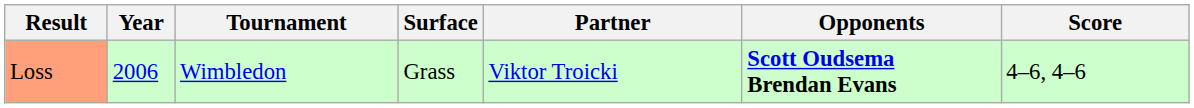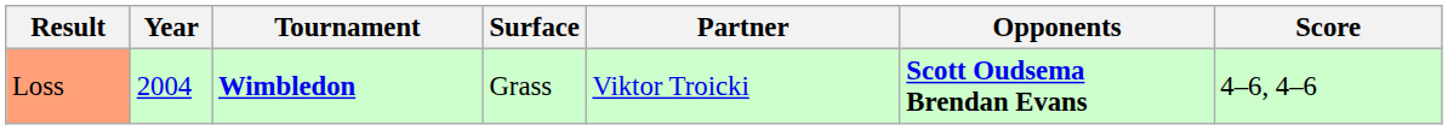Loss | Year: 2006 -> 2004
Loss | Tournament: normal -> bold
